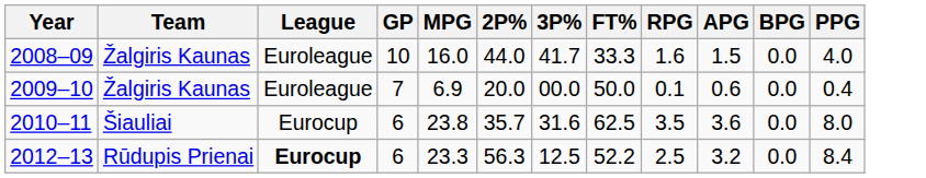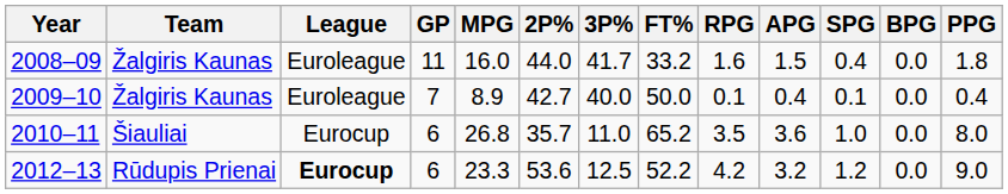+ column: SPG | 0.4 | 0.1 | 1.0 | 1.2
2008–09 | GP: 10 -> 11
2008–09 | FT%: 33.3 -> 33.2
2008–09 | PPG: 4.0 -> 1.8
2009–10 | MPG: 6.9 -> 8.9
2009–10 | 2P%: 20.0 -> 42.7
2009–10 | 3P%: 00.0 -> 40.0
2009–10 | APG: 0.6 -> 0.4
2010–11 | MPG: 23.8 -> 26.8
2010–11 | 3P%: 31.6 -> 11.0
2010–11 | FT%: 62.5 -> 65.2
2012–13 | 2P%: 56.3 -> 53.6
2012–13 | RPG: 2.5 -> 4.2
2012–13 | PPG: 8.4 -> 9.0
